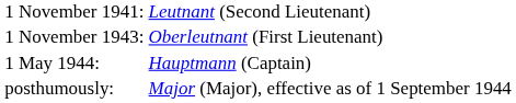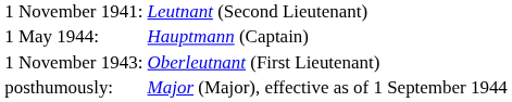rows swapped: 1 November 1943: <-> 1 May 1944:
